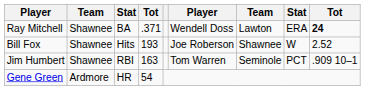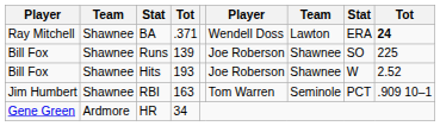+ row: Bill Fox | Shawnee | Runs | 139 | Joe Roberson | Shawnee | SO | 225
HR | column 4: 54 -> 34
